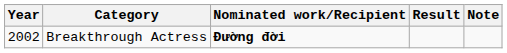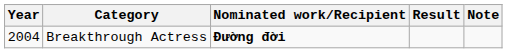Breakthrough Actress | Year: 2002 -> 2004
